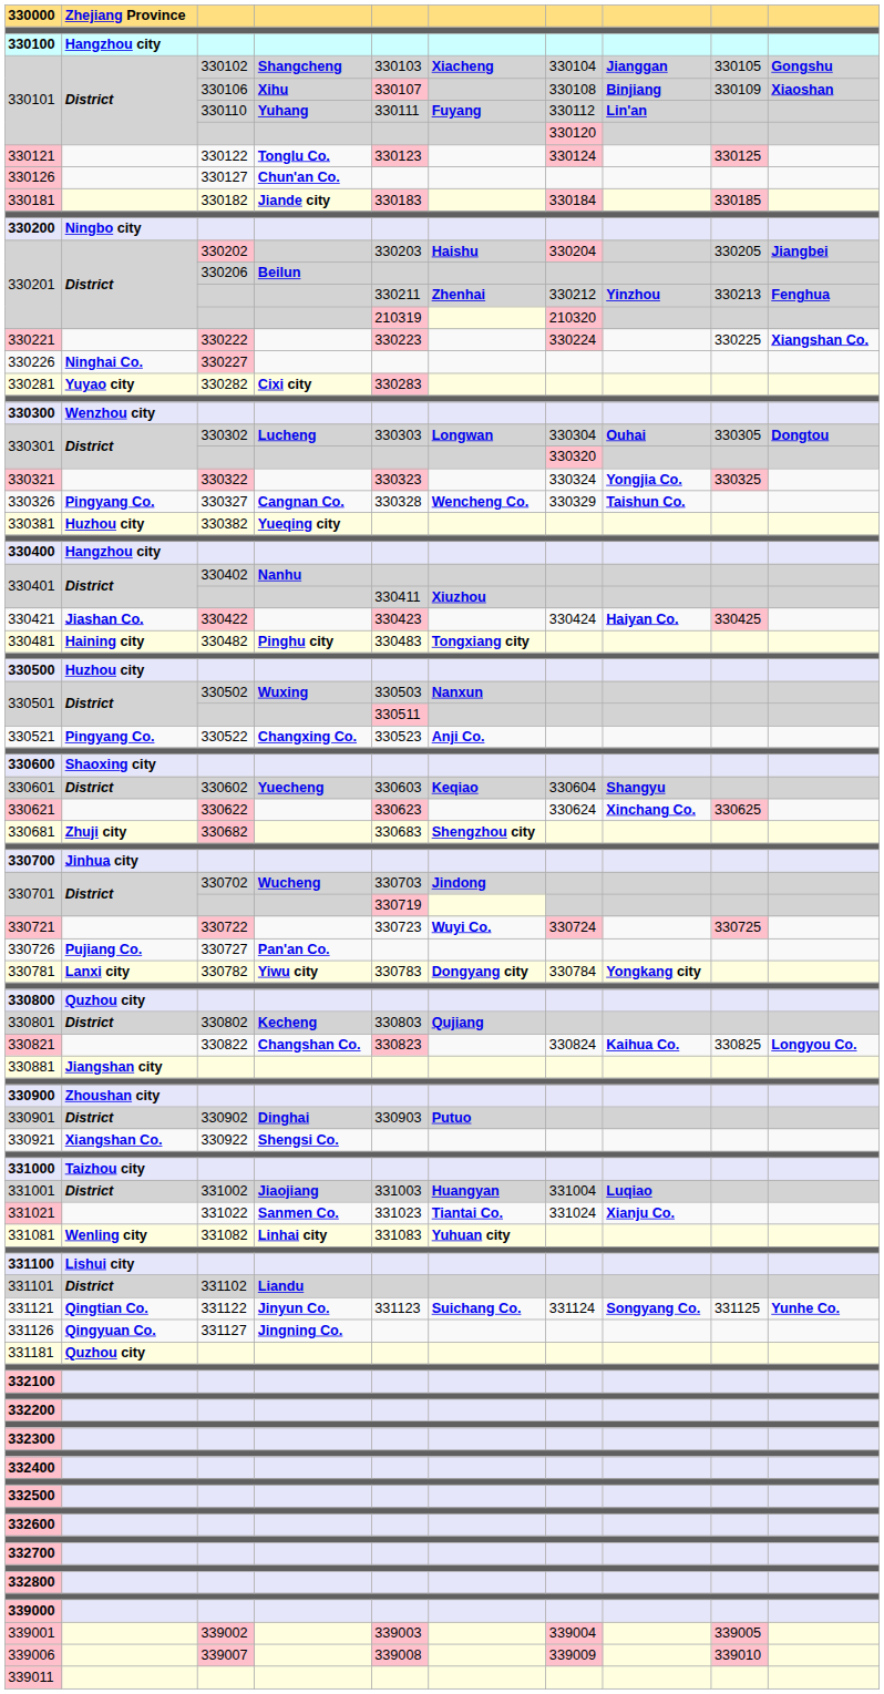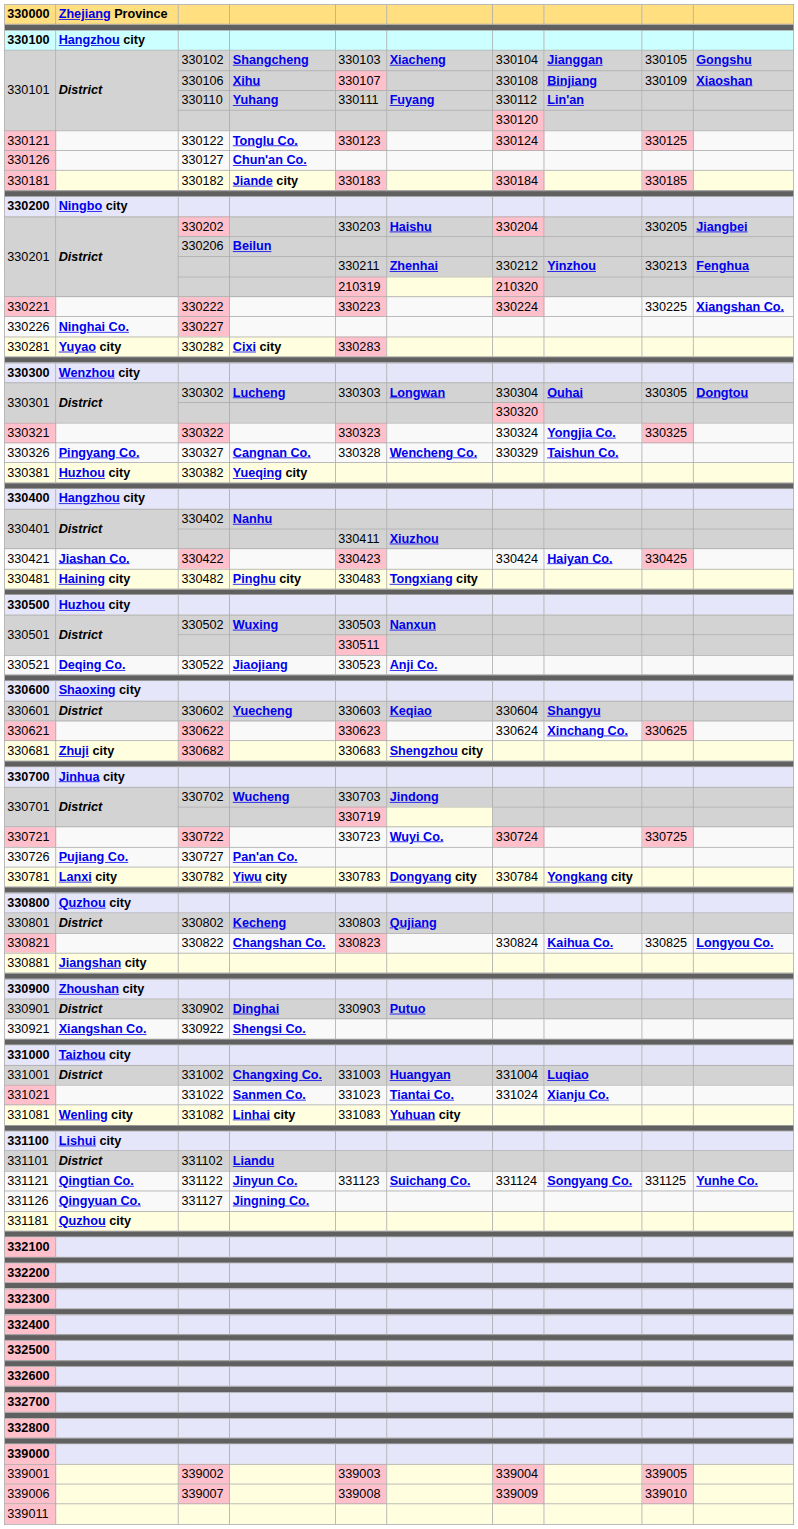330521 | column 2: Pingyang Co. -> Deqing Co.
330521 | column 4: Changxing Co. -> Jiaojiang
331001 | column 4: Jiaojiang -> Changxing Co.
